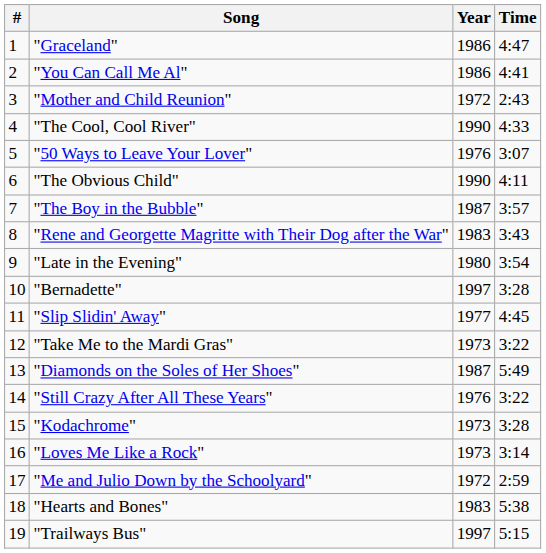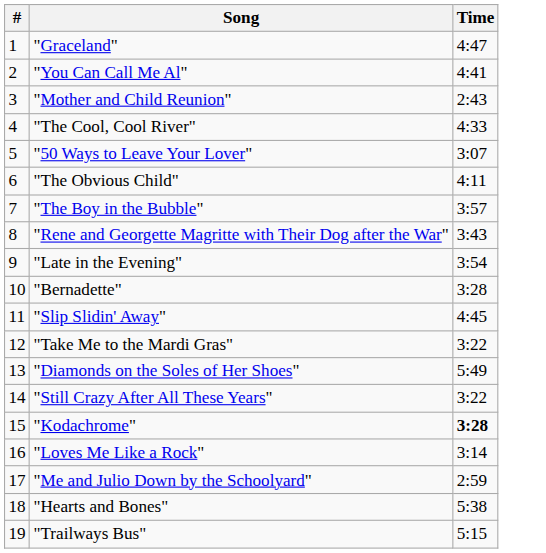- column: Year | 1986 | 1986 | 1972 | 1990 | 1976 | 1990 | 1987 | 1983 | 1980 | 1997 | 1977 | 1973 | 1987 | 1976 | 1973 | 1973 | 1972 | 1983 | 1997
"Kodachrome" | Time: normal -> bold
